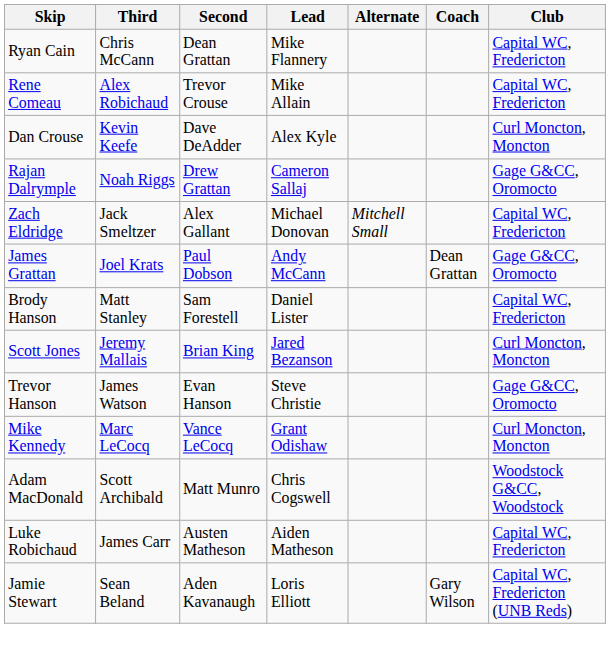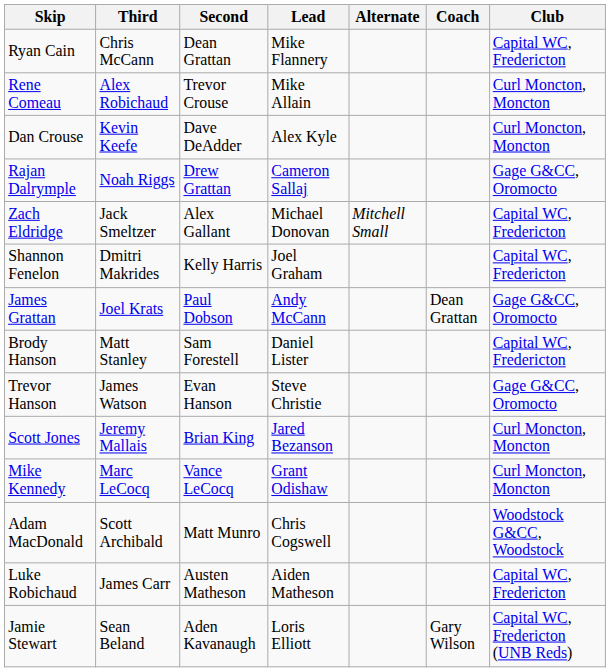Rene Comeau | Club: Capital WC, Fredericton -> Curl Moncton, Moncton
+ row: Shannon Fenelon | Dmitri Makrides | Kelly Harris | Joel Graham | Capital WC, Fredericton
rows swapped: Trevor Hanson <-> Scott Jones
